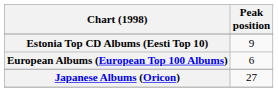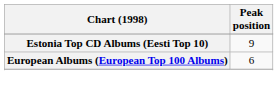- row: Japanese Albums (Oricon) | 27
